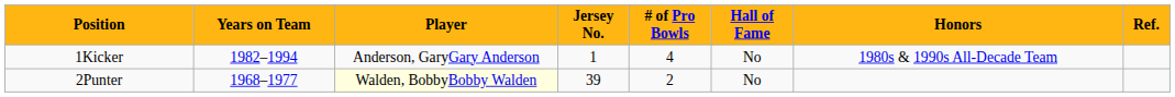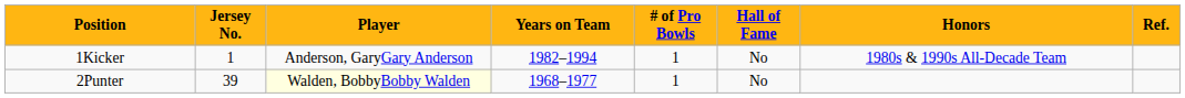columns swapped: Jersey No. <-> Years on Team
1Kicker | # of Pro Bowls: 4 -> 1
2Punter | # of Pro Bowls: 2 -> 1
